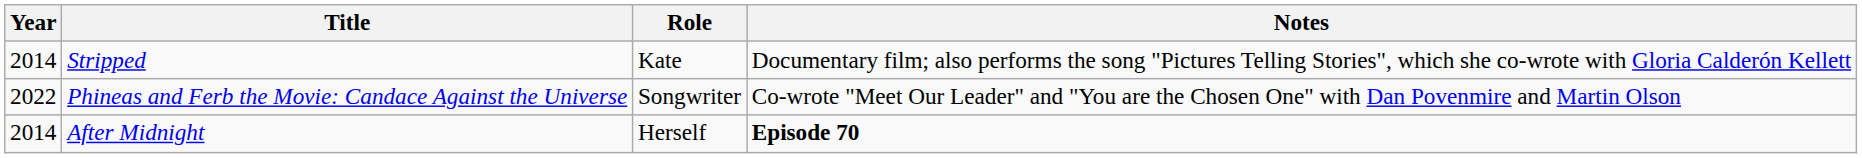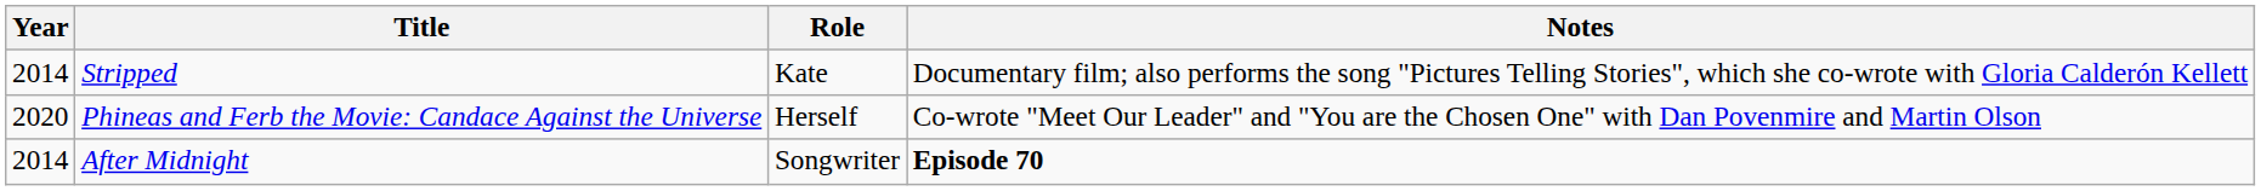Phineas and Ferb the Movie: Candace Against the Universe | Year: 2022 -> 2020
Phineas and Ferb the Movie: Candace Against the Universe | Role: Songwriter -> Herself
After Midnight | Role: Herself -> Songwriter
